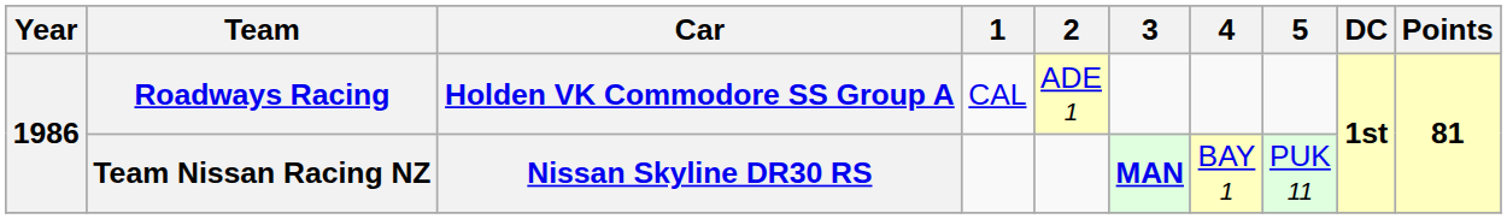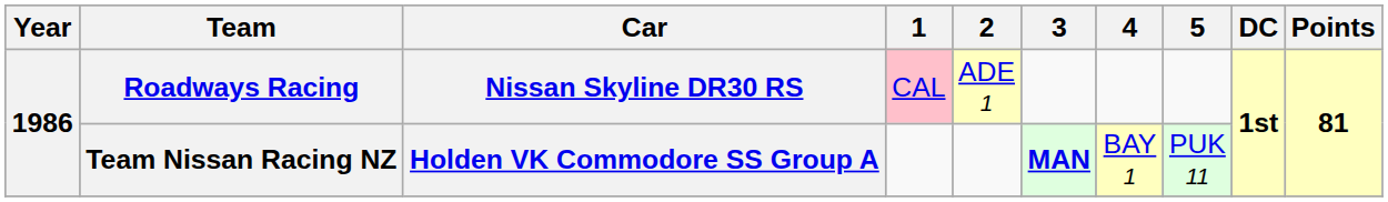Roadways Racing | Car: Holden VK Commodore SS Group A -> Nissan Skyline DR30 RS
Roadways Racing | 1: no background -> pink background
Team Nissan Racing NZ | Car: Nissan Skyline DR30 RS -> Holden VK Commodore SS Group A
